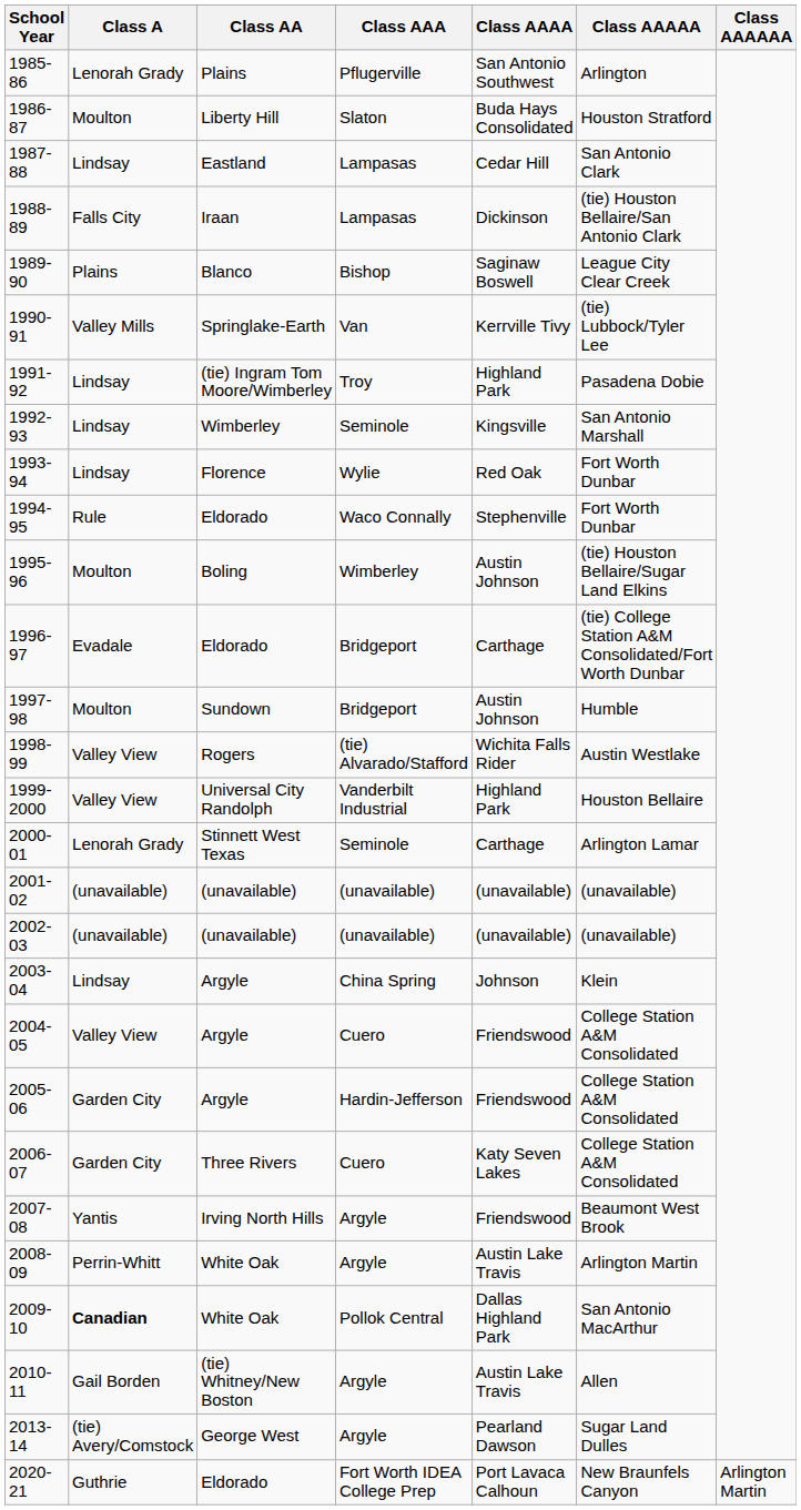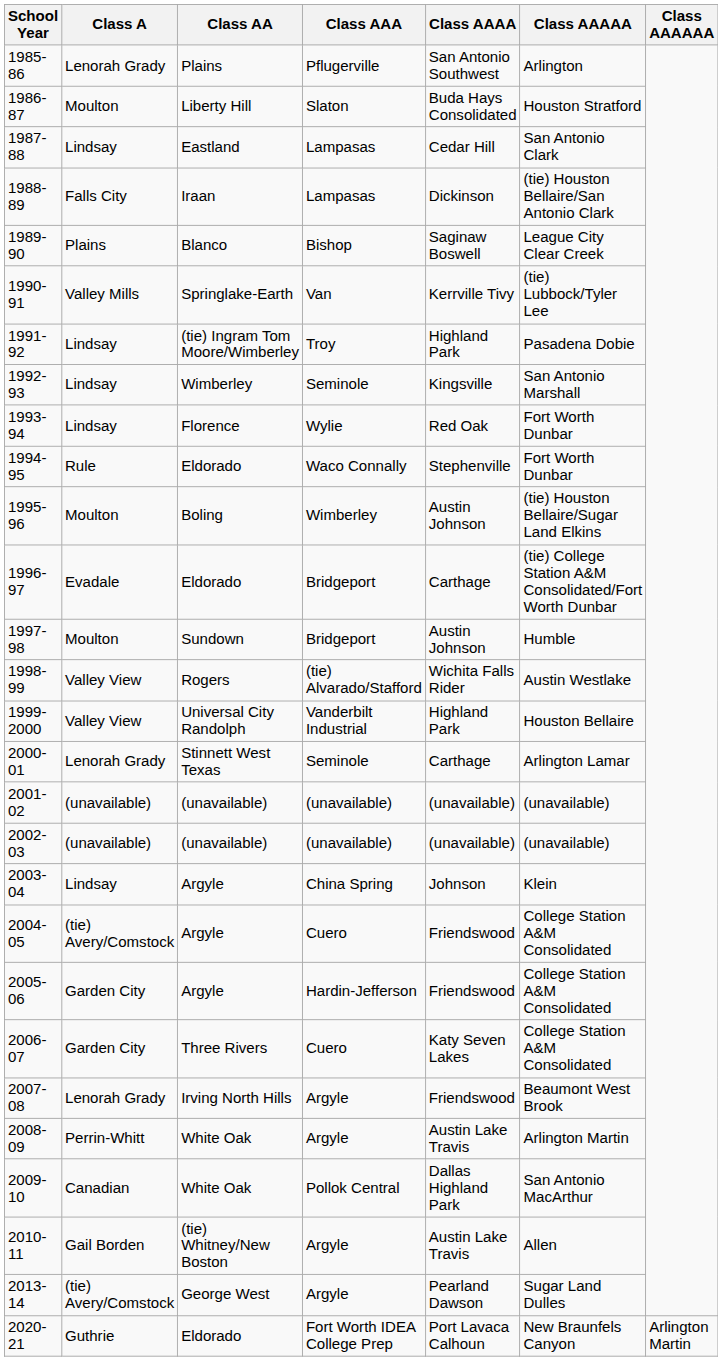2004-05 | Class A: Valley View -> (tie) Avery/Comstock
2007-08 | Class A: Yantis -> Lenorah Grady
2009-10 | Class A: bold -> normal
